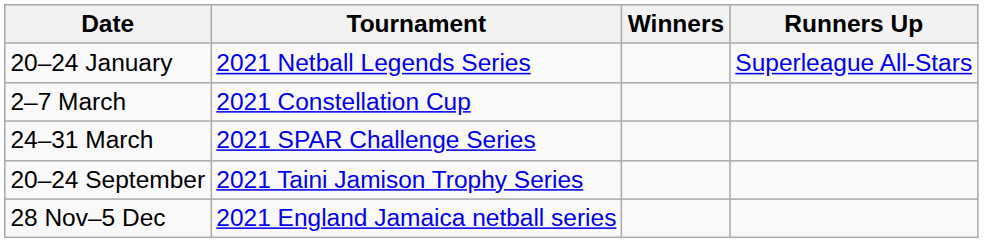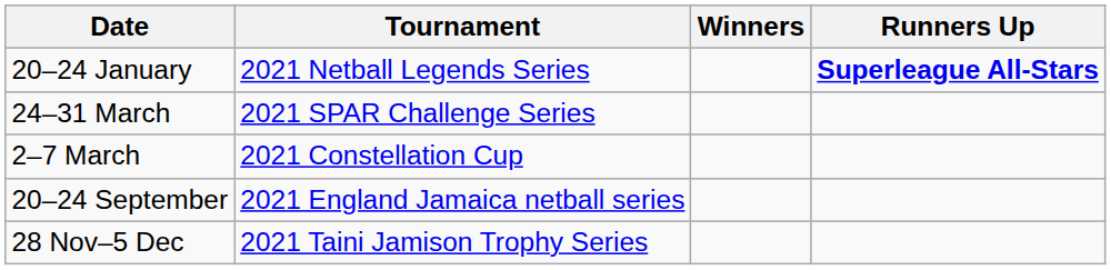20–24 January | Runners Up: normal -> bold
rows swapped: 2–7 March <-> 24–31 March
20–24 September | Tournament: 2021 Taini Jamison Trophy Series -> 2021 England Jamaica netball series
28 Nov–5 Dec | Tournament: 2021 England Jamaica netball series -> 2021 Taini Jamison Trophy Series
